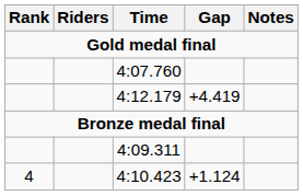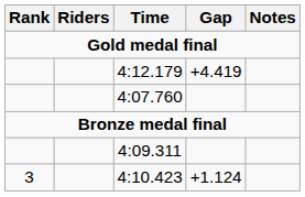rows swapped: 4:07.760 <-> 4:12.179
4:10.423 | Rank: 4 -> 3
